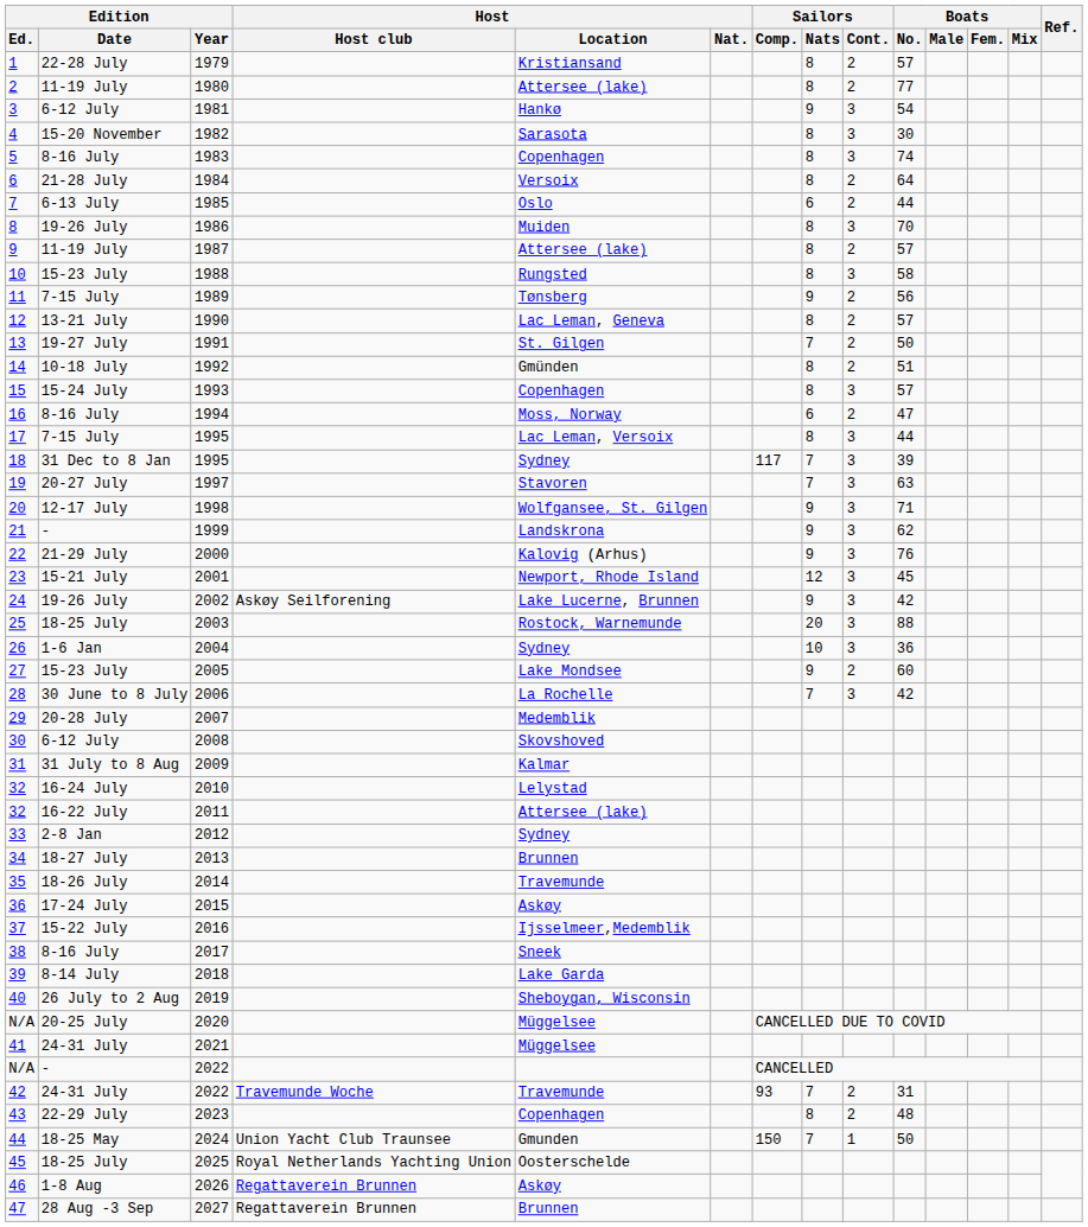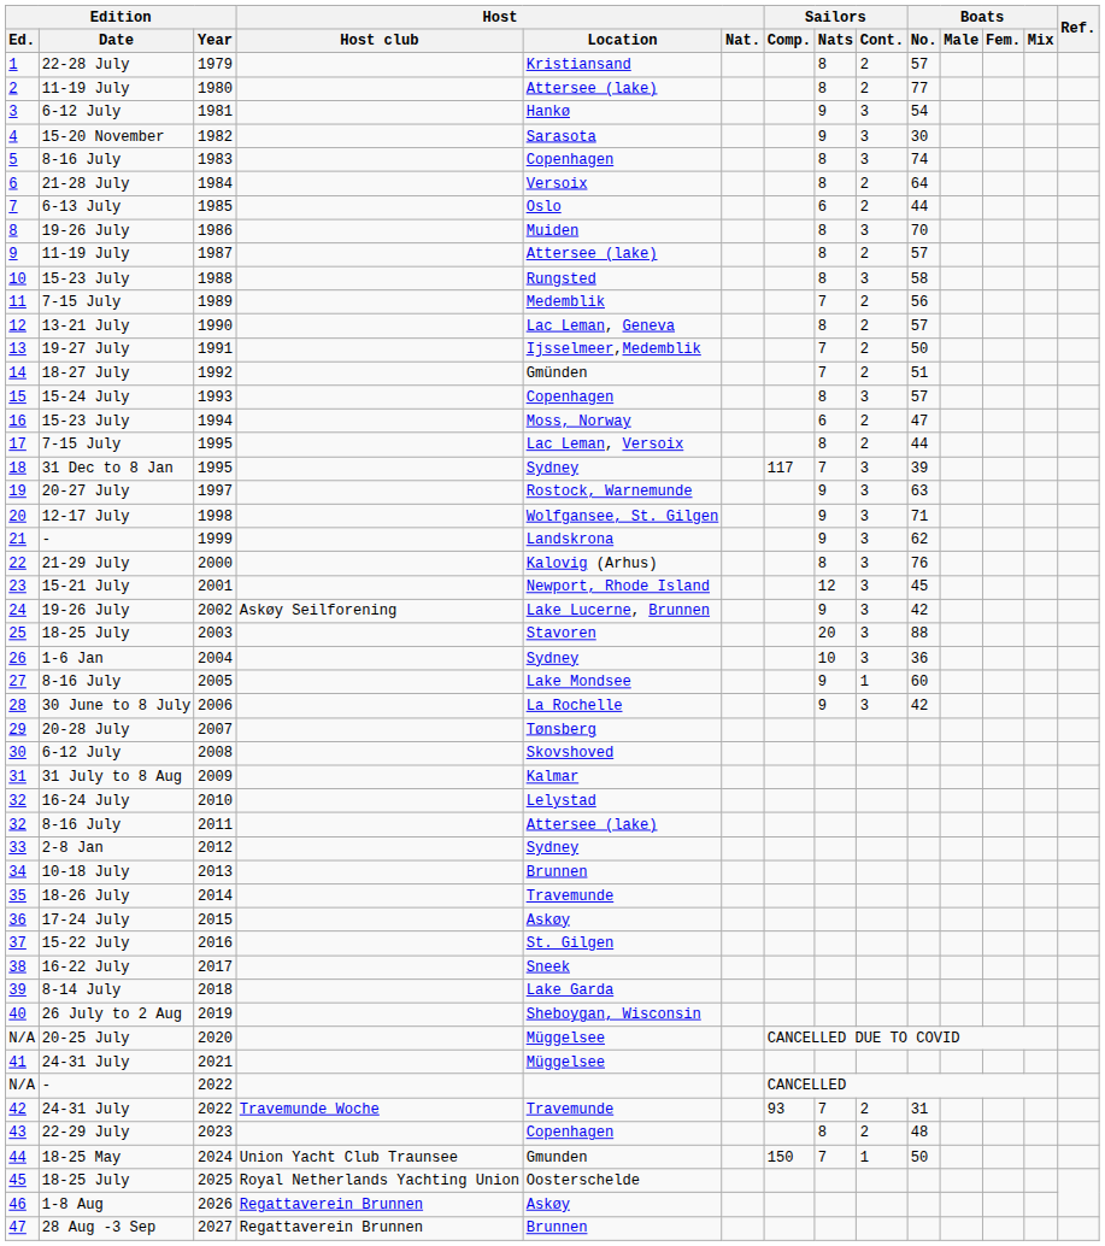4 | Sailors / Nats: 8 -> 9
11 | Host / Location: Tønsberg -> Medemblik
11 | Sailors / Nats: 9 -> 7
13 | Host / Location: St. Gilgen -> Ijsselmeer,Medemblik
14 | Edition / Date: 10-18 July -> 18-27 July
14 | Sailors / Nats: 8 -> 7
16 | Edition / Date: 8-16 July -> 15-23 July
17 | Sailors / Cont.: 3 -> 2
19 | Host / Location: Stavoren -> Rostock, Warnemunde
19 | Sailors / Nats: 7 -> 9
22 | Sailors / Nats: 9 -> 8
25 | Host / Location: Rostock, Warnemunde -> Stavoren
27 | Edition / Date: 15-23 July -> 8-16 July
27 | Sailors / Cont.: 2 -> 1
28 | Sailors / Nats: 7 -> 9
29 | Host / Location: Medemblik -> Tønsberg
32 / 2011 | Edition / Date: 16-22 July -> 8-16 July
34 | Edition / Date: 18-27 July -> 10-18 July
37 | Host / Location: Ijsselmeer,Medemblik -> St. Gilgen
38 | Edition / Date: 8-16 July -> 16-22 July
